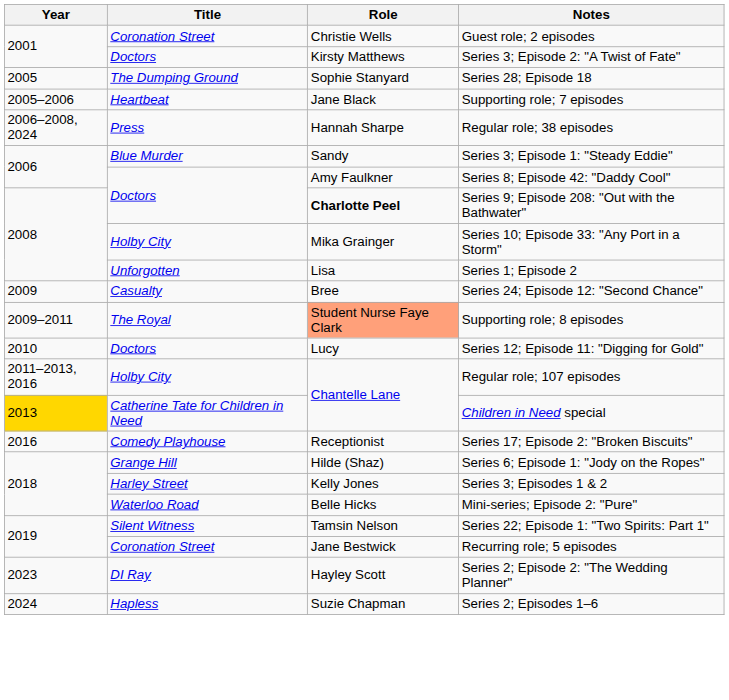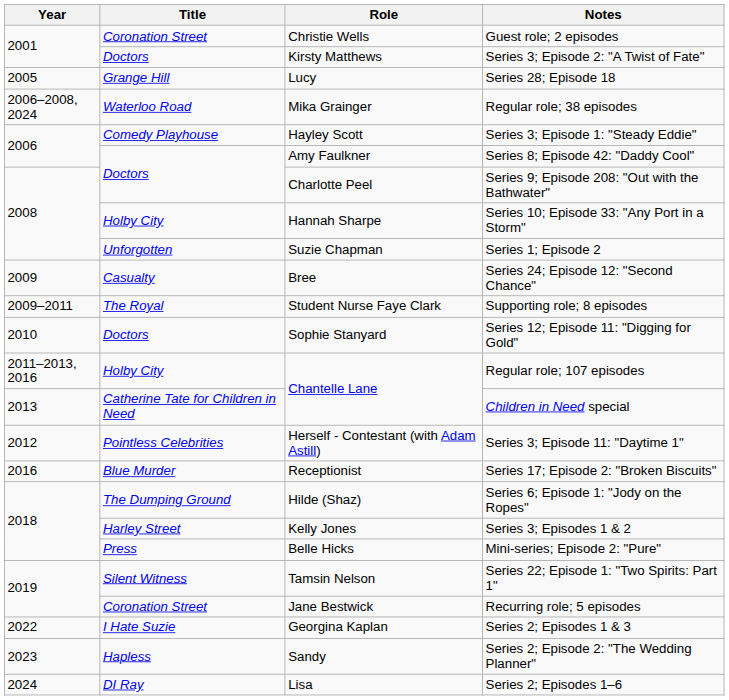Series 28; Episode 18 | Title: The Dumping Ground -> Grange Hill
Series 28; Episode 18 | Role: Sophie Stanyard -> Lucy
- row: 2005–2006 | Heartbeat | Jane Black | Supporting role; 7 episodes
Regular role; 38 episodes | Title: Press -> Waterloo Road
Regular role; 38 episodes | Role: Hannah Sharpe -> Mika Grainger
Series 3; Episode 1: "Steady Eddie" | Title: Blue Murder -> Comedy Playhouse
Series 3; Episode 1: "Steady Eddie" | Role: Sandy -> Hayley Scott
Series 9; Episode 208: "Out with the Bathwater" | Role: bold -> normal
Series 10; Episode 33: "Any Port in a Storm" | Role: Mika Grainger -> Hannah Sharpe
Series 1; Episode 2 | Role: Lisa -> Suzie Chapman
Supporting role; 8 episodes | Role: lightsalmon background -> no background
Series 12; Episode 11: "Digging for Gold" | Role: Lucy -> Sophie Stanyard
Children in Need special | Year: gold background -> no background
+ row: 2012 | Pointless Celebrities | Herself - Contestant (with Adam Astill) | Series 3; Episode 11: "Daytime 1"
Series 17; Episode 2: "Broken Biscuits" | Title: Comedy Playhouse -> Blue Murder
Series 6; Episode 1: "Jody on the Ropes" | Title: Grange Hill -> The Dumping Ground
Mini-series; Episode 2: "Pure" | Title: Waterloo Road -> Press
+ row: 2022 | I Hate Suzie | Georgina Kaplan | Series 2; Episodes 1 & 3
Series 2; Episode 2: "The Wedding Planner" | Title: DI Ray -> Hapless
Series 2; Episode 2: "The Wedding Planner" | Role: Hayley Scott -> Sandy
Series 2; Episodes 1–6 | Title: Hapless -> DI Ray
Series 2; Episodes 1–6 | Role: Suzie Chapman -> Lisa
